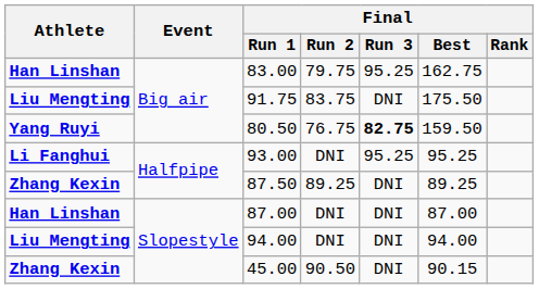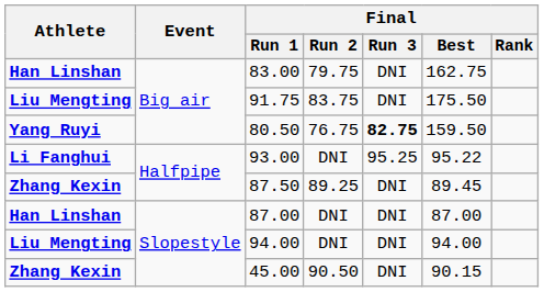83.00 | Final / Run 3: 95.25 -> DNI
93.00 | Final / Best: 95.25 -> 95.22
87.50 | Final / Best: 89.25 -> 89.45
